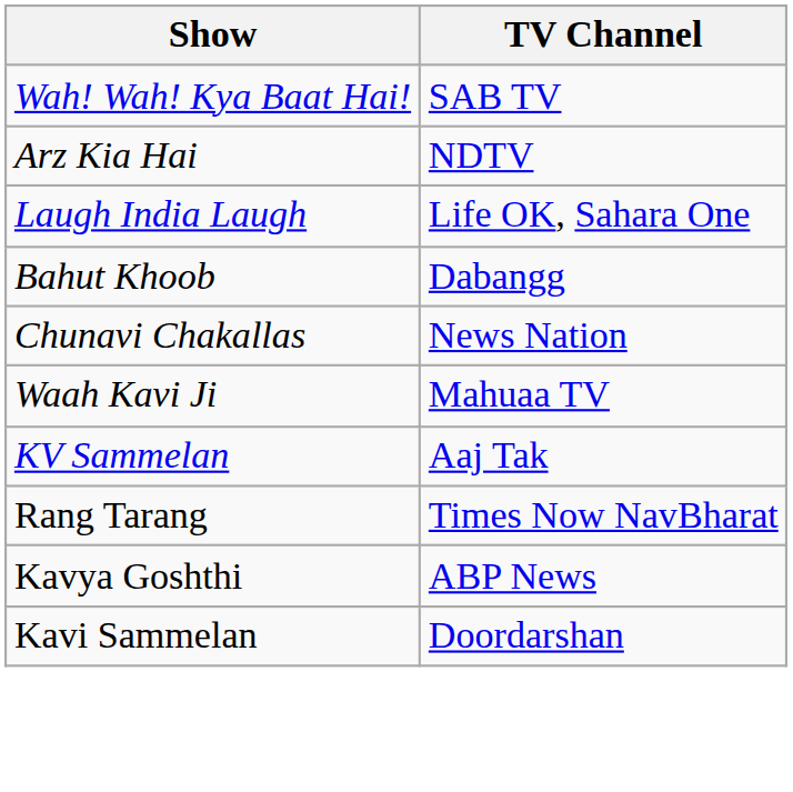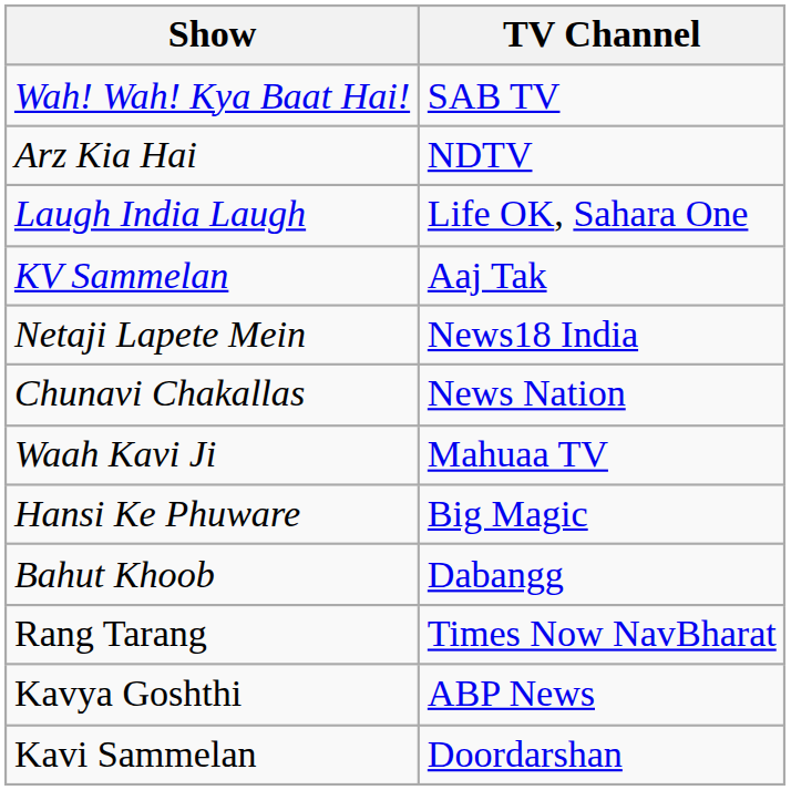rows swapped: KV Sammelan <-> Bahut Khoob
+ row: Netaji Lapete Mein | News18 India
+ row: Hansi Ke Phuware | Big Magic
